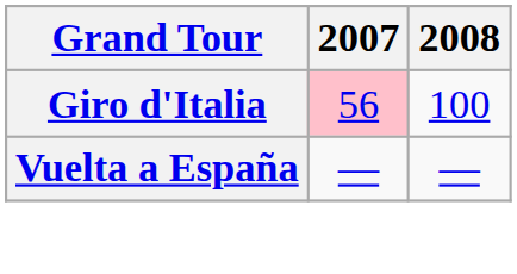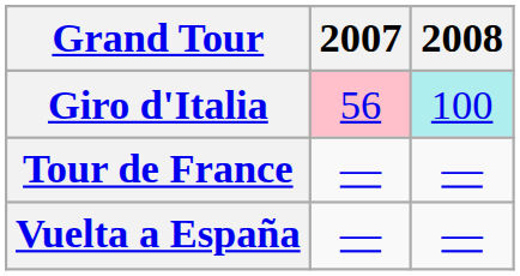Giro d'Italia | 2008: no background -> paleturquoise background
+ row: Tour de France | — | —
